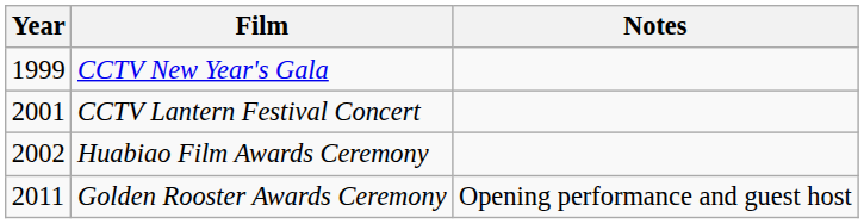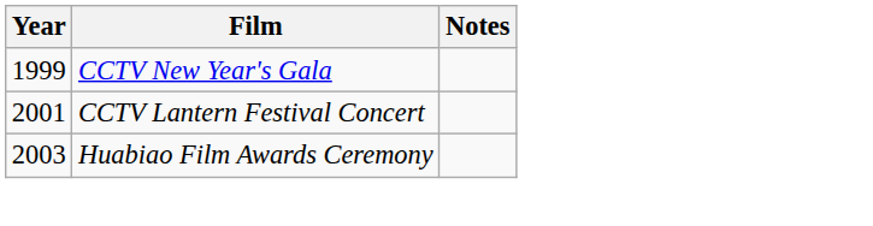Huabiao Film Awards Ceremony | Year: 2002 -> 2003
- row: 2011 | Golden Rooster Awards Ceremony | Opening performance and guest host
